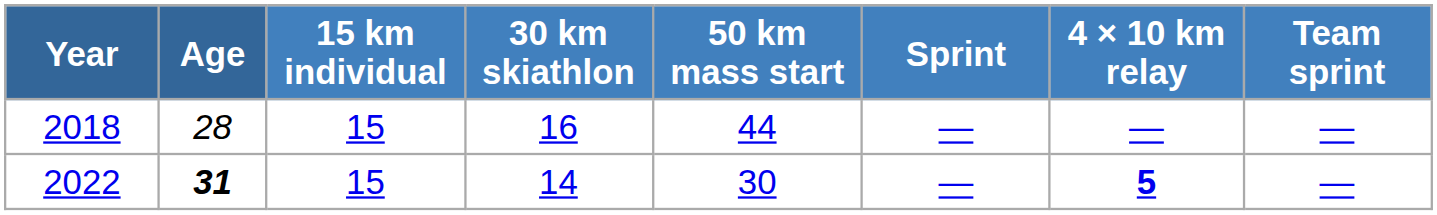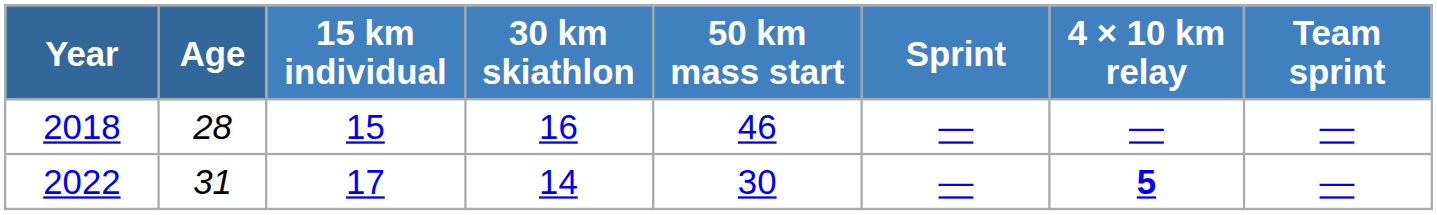2018 | 50 km mass start: 44 -> 46
2022 | Age: bold -> normal
2022 | 15 km individual: 15 -> 17
